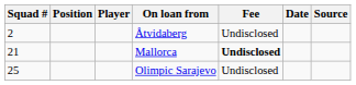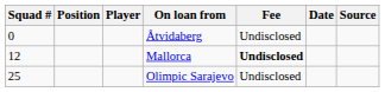Åtvidaberg | Squad #: 2 -> 0
Mallorca | Squad #: 21 -> 12
